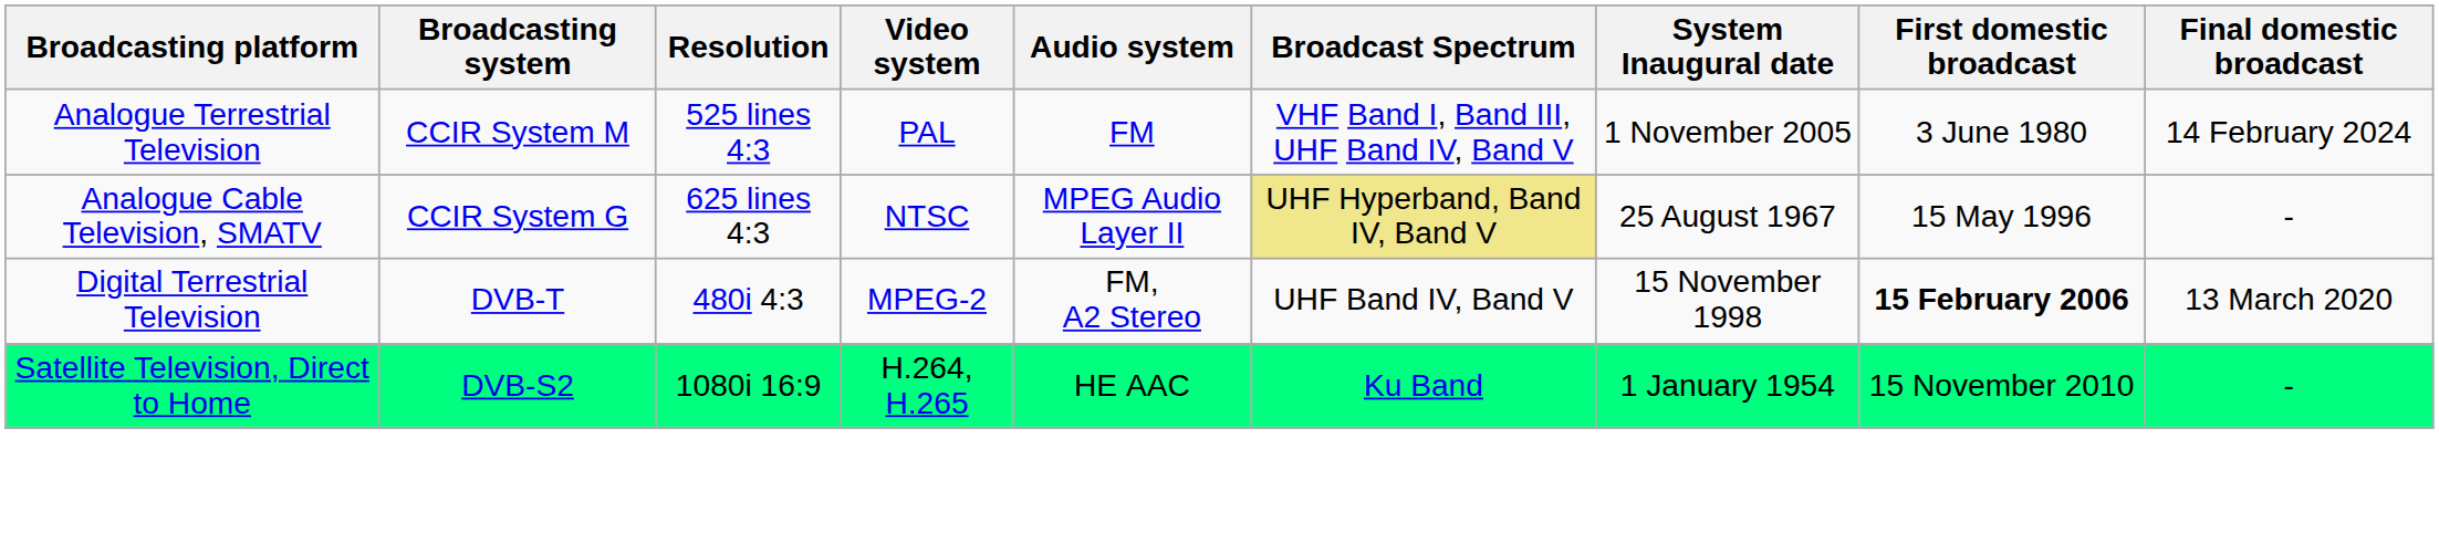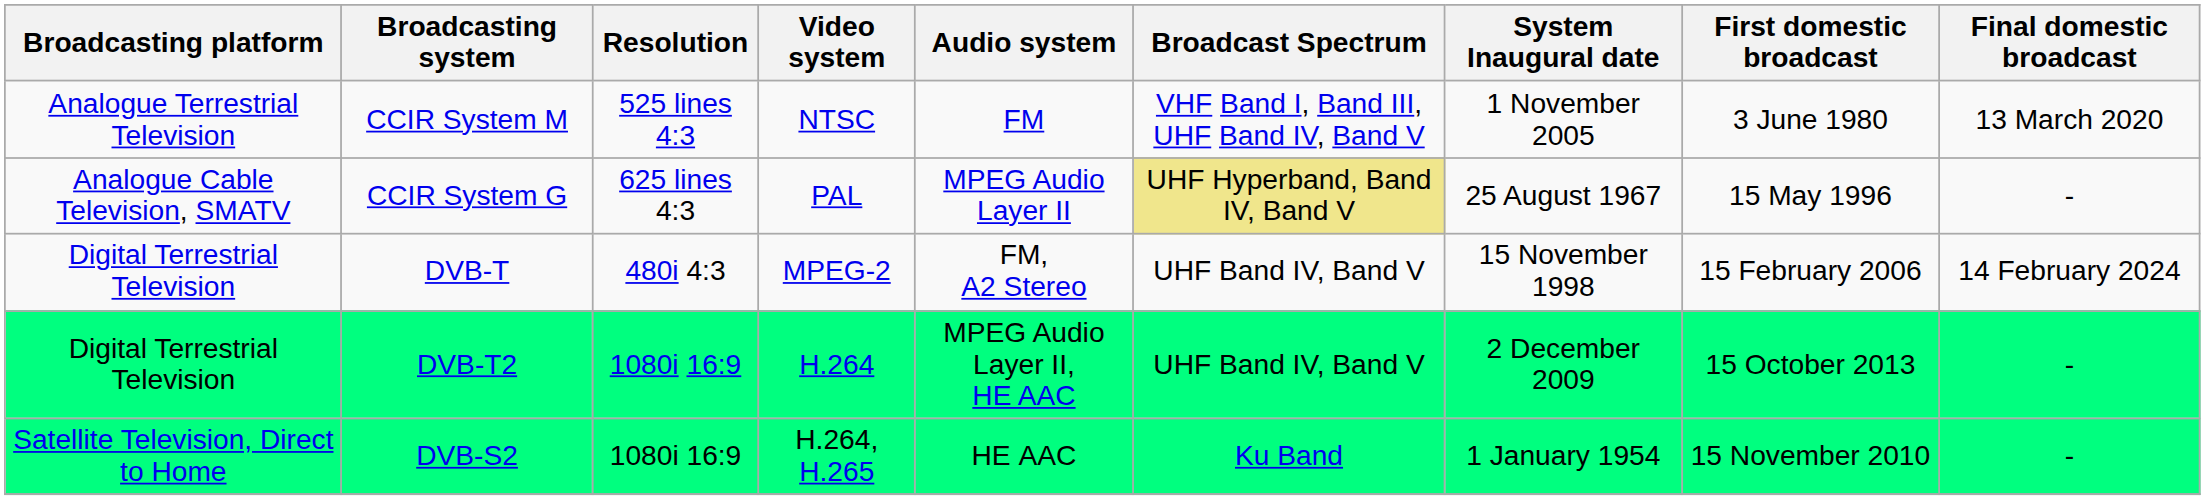CCIR System M | Video system: PAL -> NTSC
CCIR System M | Final domestic broadcast: 14 February 2024 -> 13 March 2020
CCIR System G | Video system: NTSC -> PAL
DVB-T | First domestic broadcast: bold -> normal
DVB-T | Final domestic broadcast: 13 March 2020 -> 14 February 2024
+ row: Digital Terrestrial Television | DVB-T2 | 1080i 16:9 | H.264 | MPEG Audio Layer II, HE AAC | UHF Band IV, Band V | 2 December 2009 | 15 October 2013 | -
